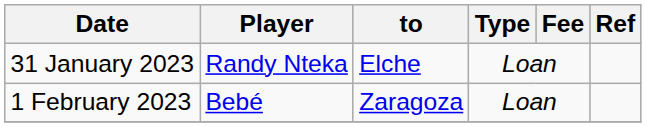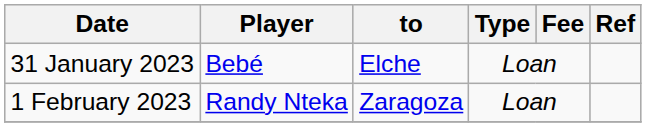31 January 2023 | Player: Randy Nteka -> Bebé
1 February 2023 | Player: Bebé -> Randy Nteka
